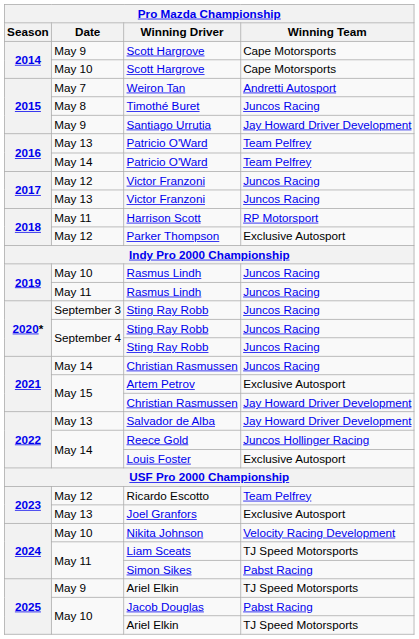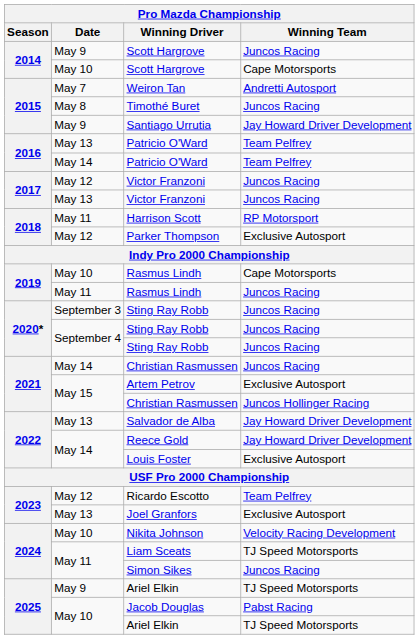May 9 / Scott Hargrove | Winning Team: Cape Motorsports -> Juncos Racing
May 10 / Rasmus Lindh | Winning Team: Juncos Racing -> Cape Motorsports
May 15 / Christian Rasmussen | Winning Team: Jay Howard Driver Development -> Juncos Hollinger Racing
Reece Gold | Winning Team: Juncos Hollinger Racing -> Jay Howard Driver Development
Simon Sikes | Winning Team: Pabst Racing -> Juncos Racing
